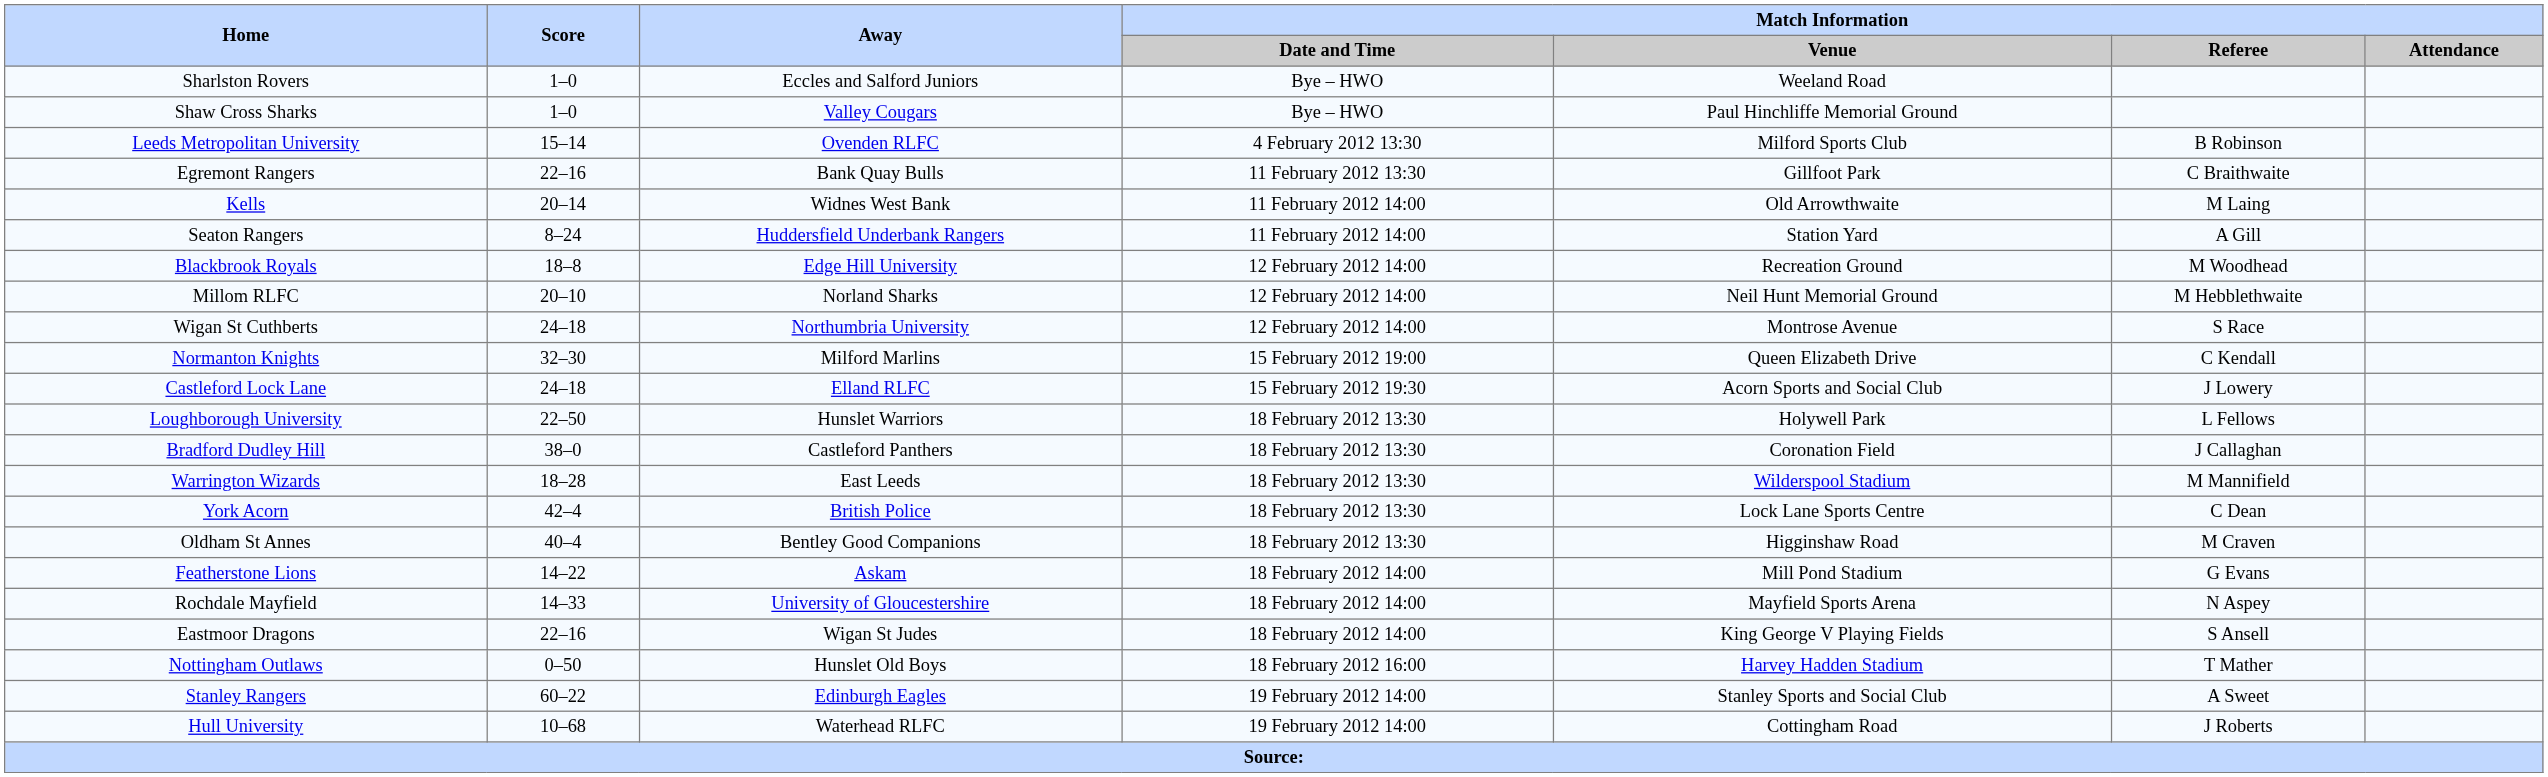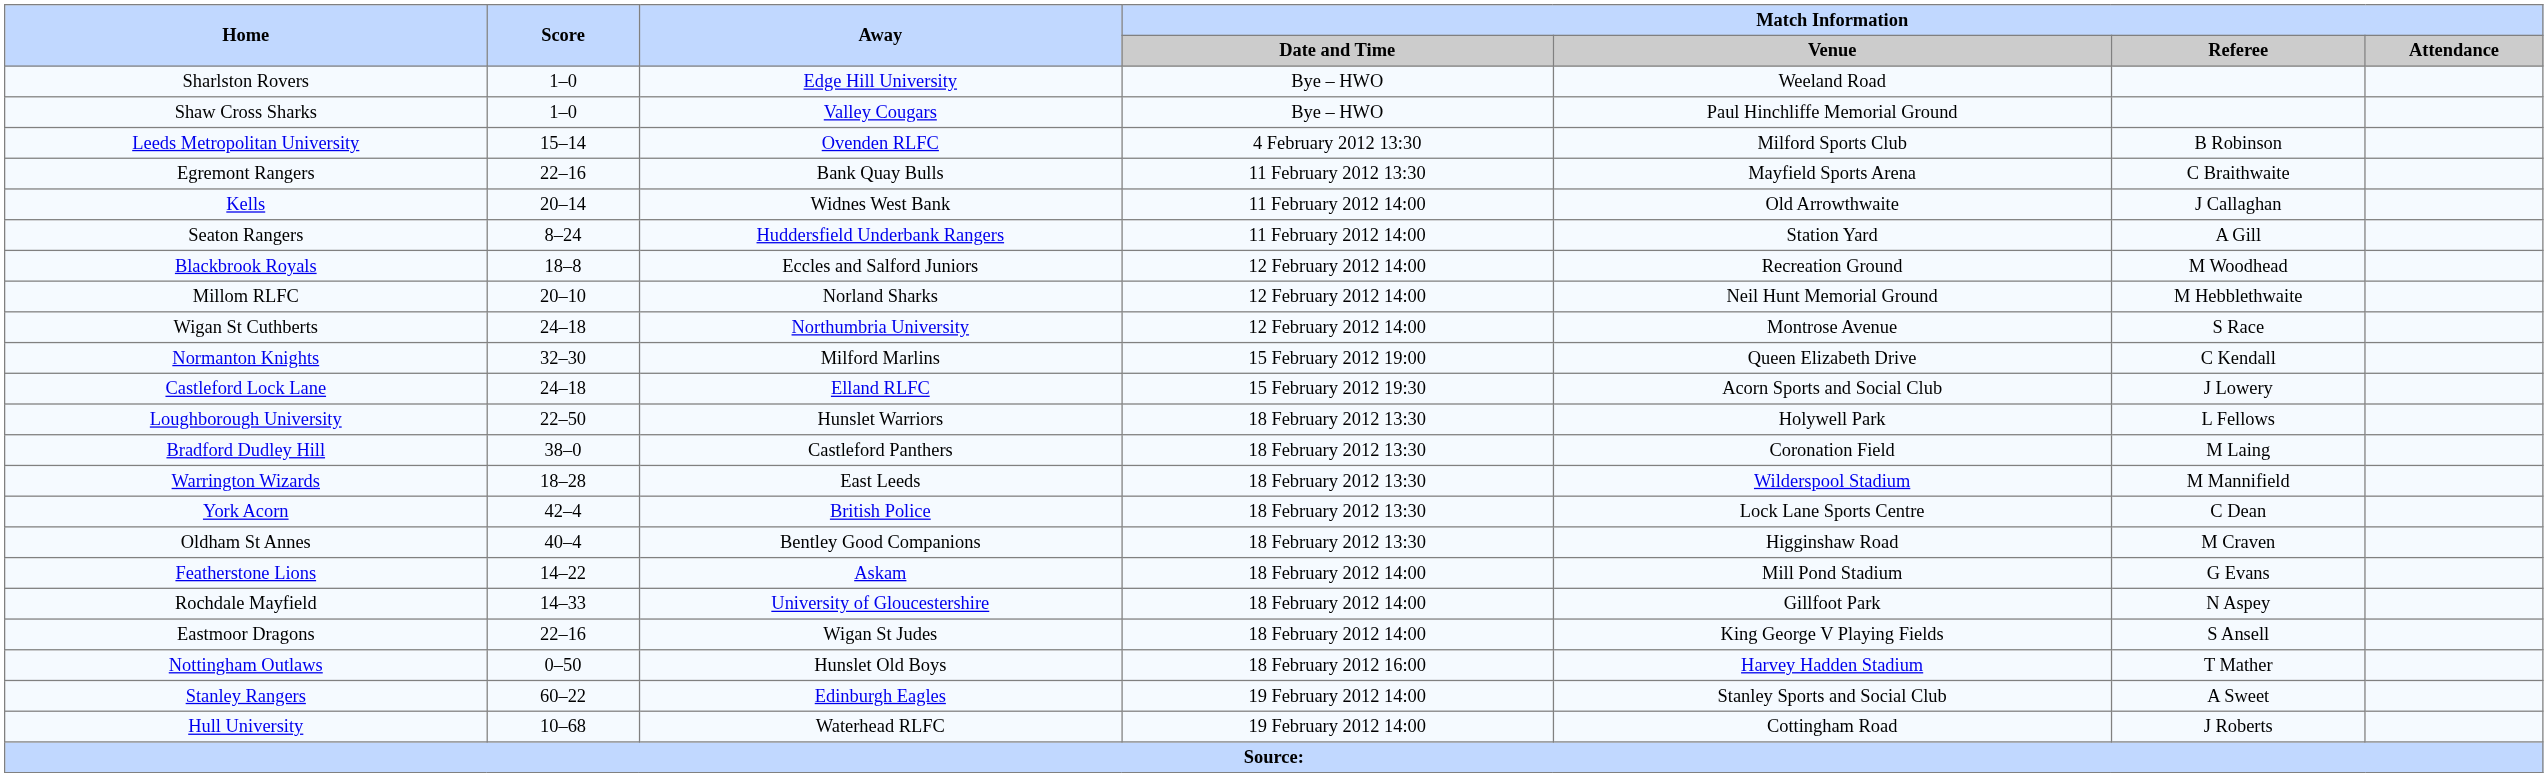Sharlston Rovers | Away: Eccles and Salford Juniors -> Edge Hill University
Egremont Rangers | Match Information / Venue: Gillfoot Park -> Mayfield Sports Arena
Kells | Match Information / Referee: M Laing -> J Callaghan
Blackbrook Royals | Away: Edge Hill University -> Eccles and Salford Juniors
Bradford Dudley Hill | Match Information / Referee: J Callaghan -> M Laing
Rochdale Mayfield | Match Information / Venue: Mayfield Sports Arena -> Gillfoot Park
